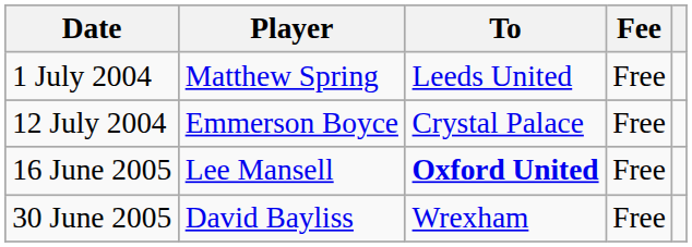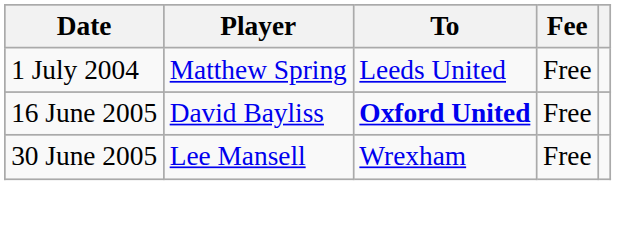- row: 12 July 2004 | Emmerson Boyce | Crystal Palace | Free
16 June 2005 | Player: Lee Mansell -> David Bayliss
30 June 2005 | Player: David Bayliss -> Lee Mansell
